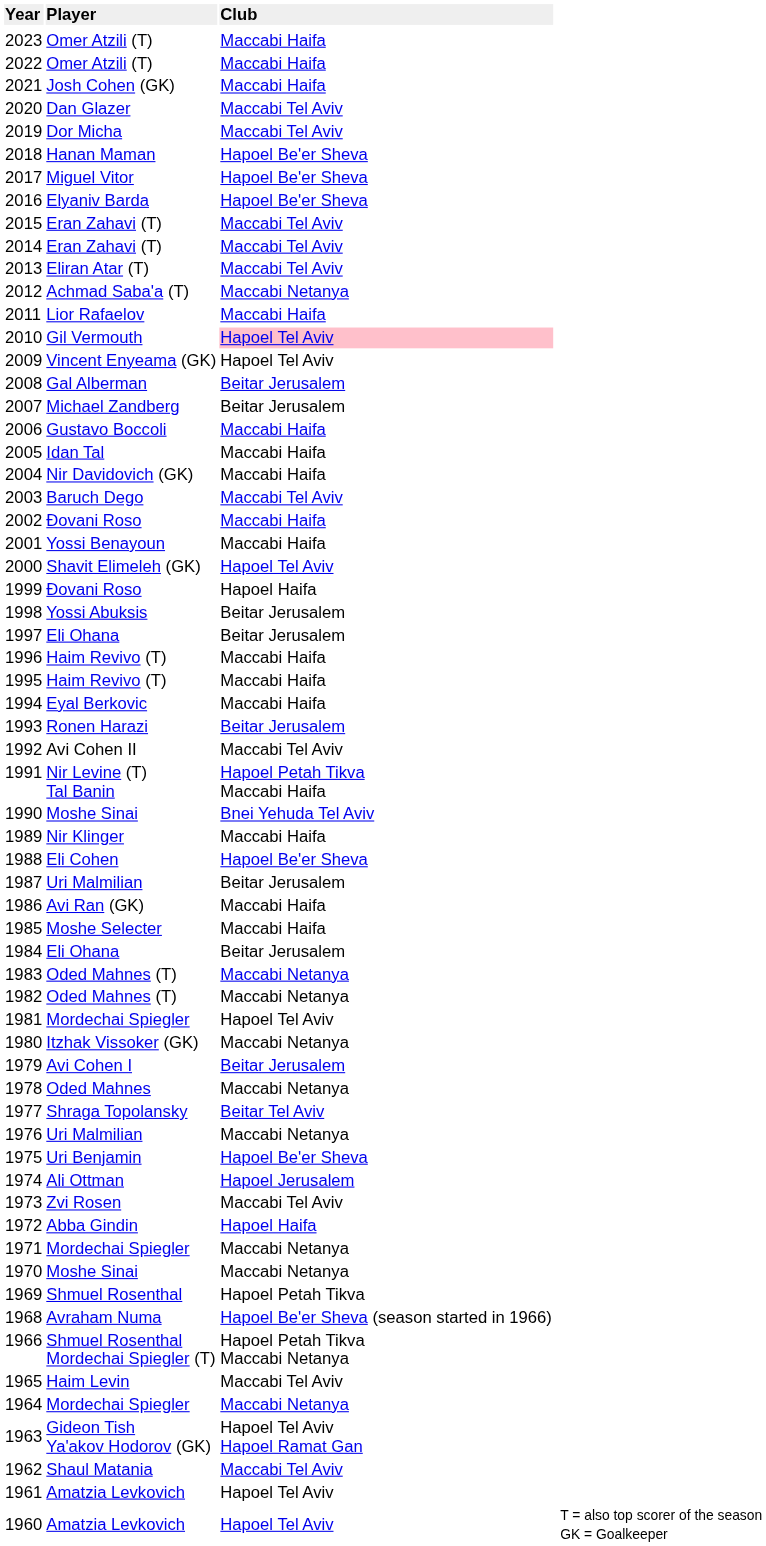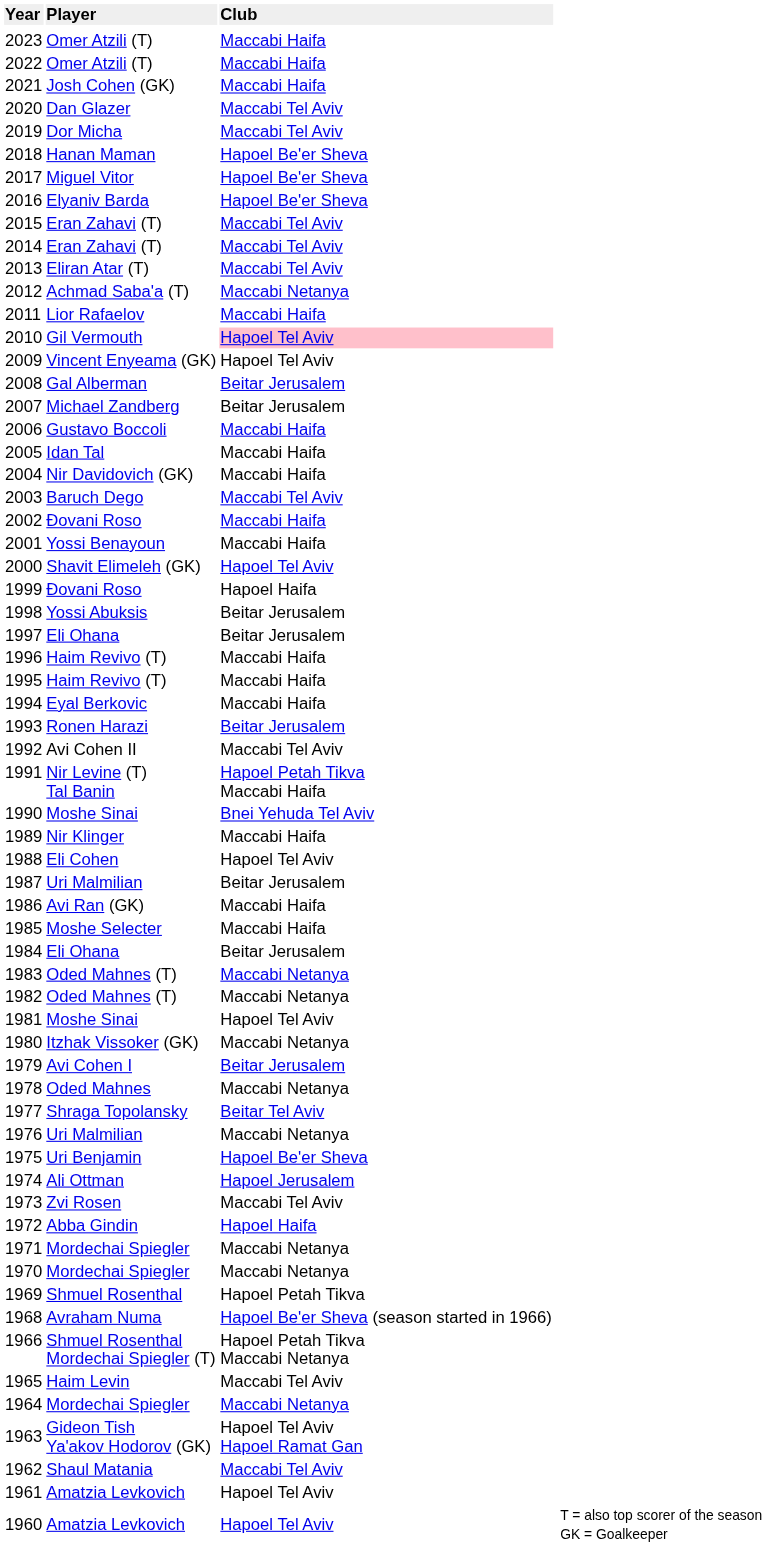1988 | column 3: Hapoel Be'er Sheva -> Hapoel Tel Aviv
1981 | column 2: Mordechai Spiegler -> Moshe Sinai
1970 | column 2: Moshe Sinai -> Mordechai Spiegler
